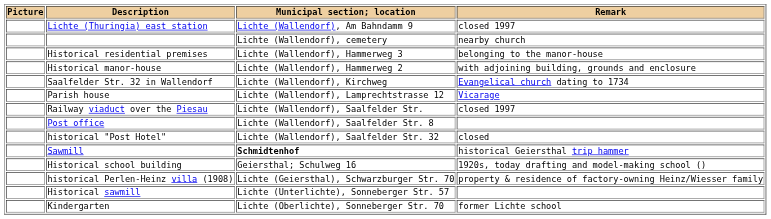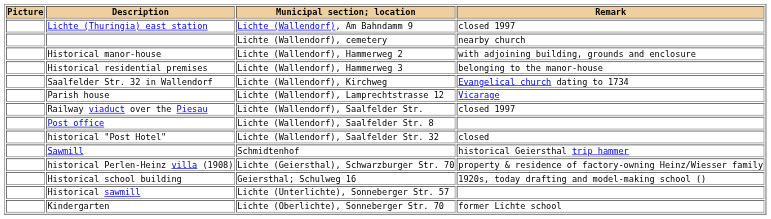rows swapped: Historical manor-house <-> Historical residential premises
Sawmill | Municipal section; location: bold -> normal
rows swapped: Historical school building <-> historical Perlen-Heinz villa (1908)
